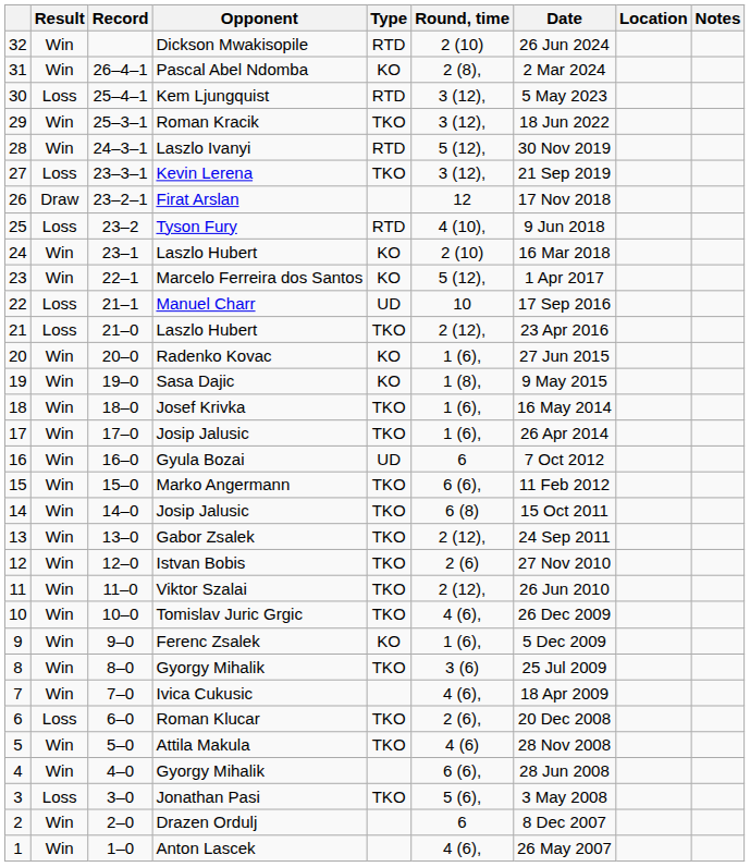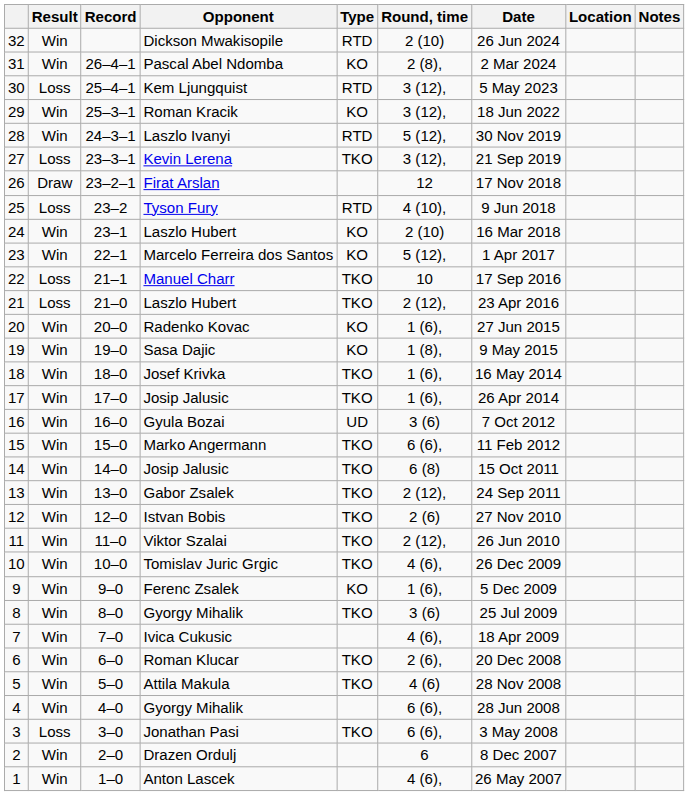Roman Kracik | Type: TKO -> KO
Manuel Charr | Type: UD -> TKO
Gyula Bozai | Round, time: 6 -> 3 (6)
Roman Klucar | Result: Loss -> Win
Jonathan Pasi | Round, time: 5 (6), -> 6 (6),
